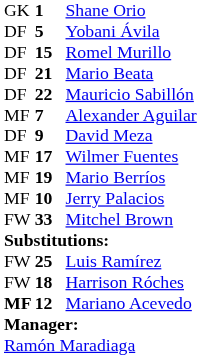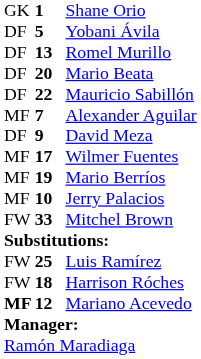Romel Murillo | column 2: 15 -> 13
Mario Beata | column 2: 21 -> 20
